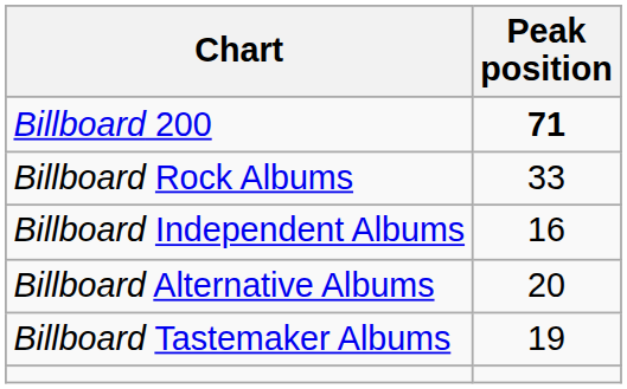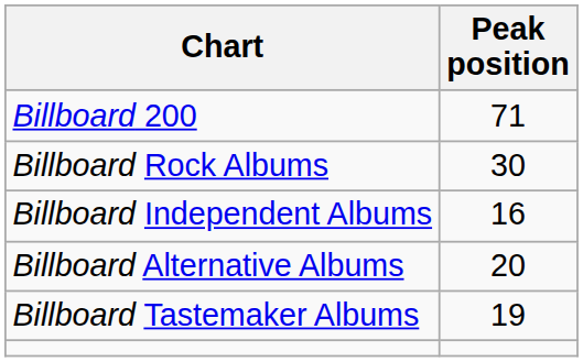Billboard 200 | Peak position: bold -> normal
Billboard Rock Albums | Peak position: 33 -> 30
